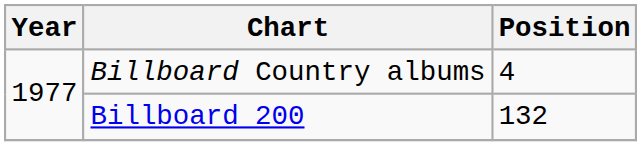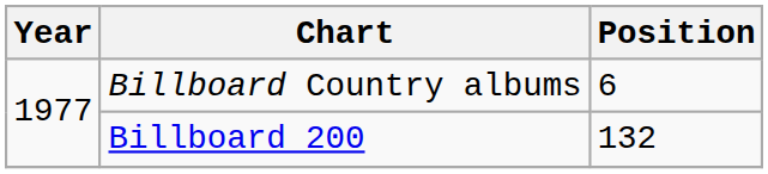Billboard Country albums | Position: 4 -> 6
